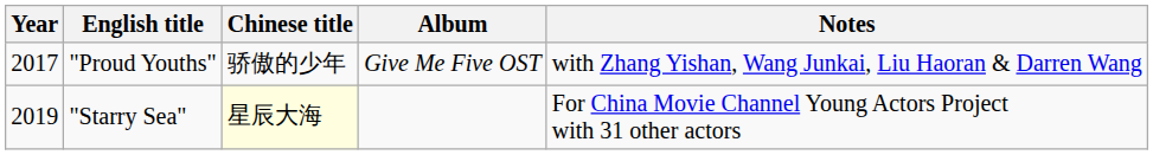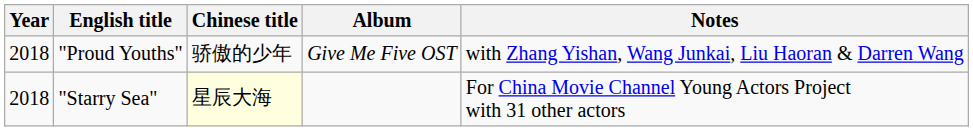"Proud Youths" | Year: 2017 -> 2018
"Starry Sea" | Year: 2019 -> 2018
